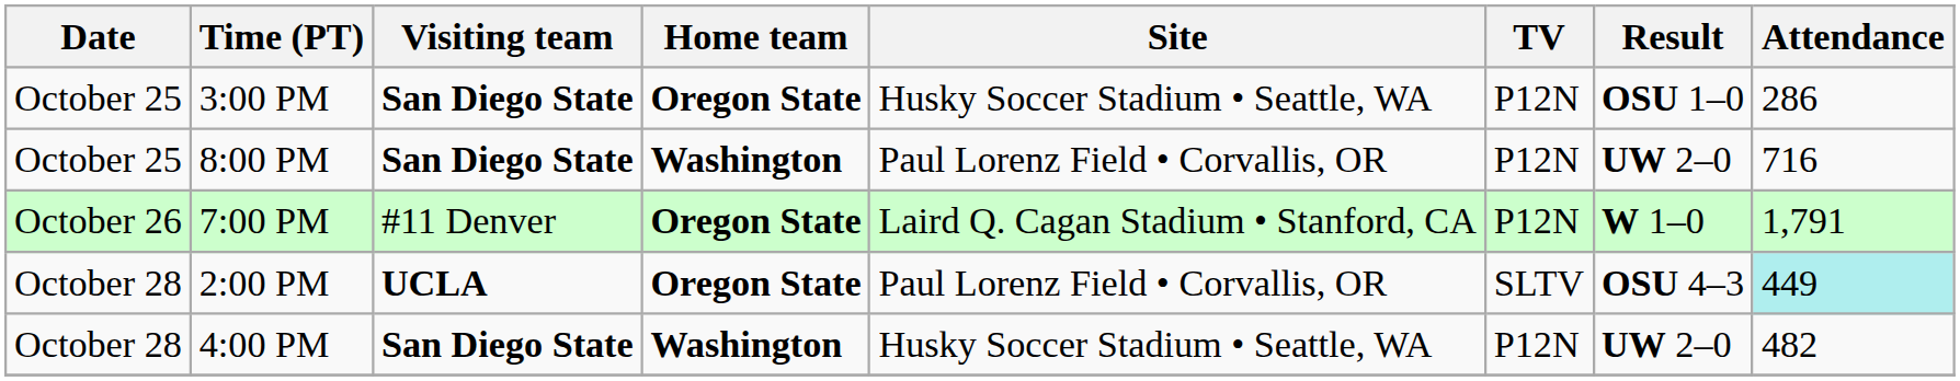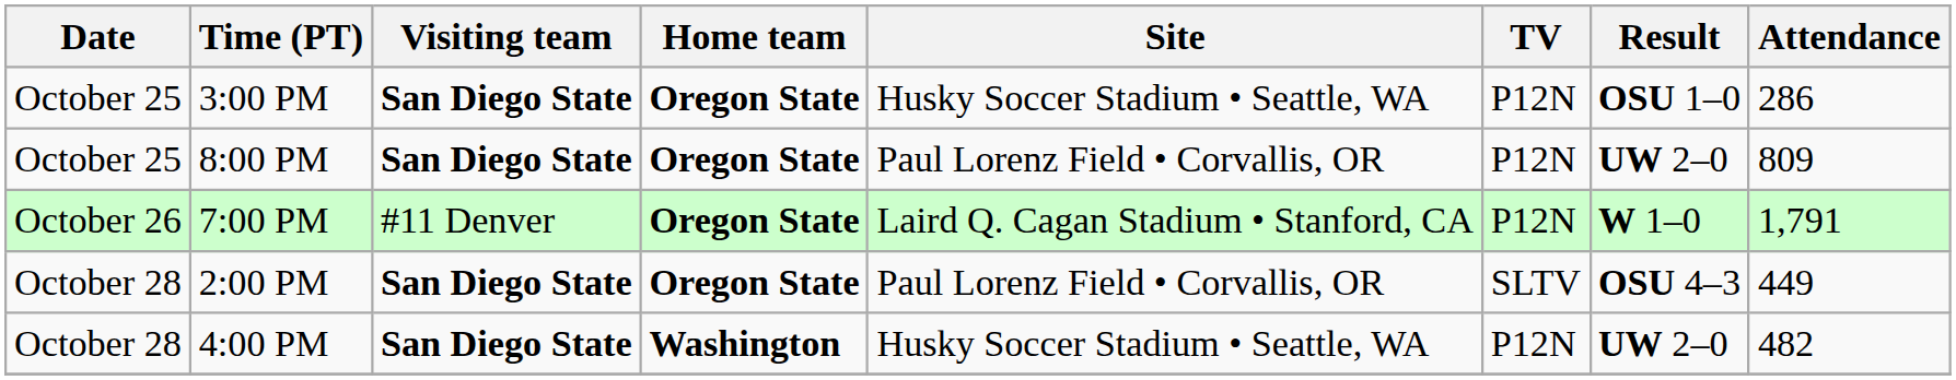8:00 PM | Home team: Washington -> Oregon State
8:00 PM | Attendance: 716 -> 809
2:00 PM | Visiting team: UCLA -> San Diego State
2:00 PM | Attendance: paleturquoise background -> no background
